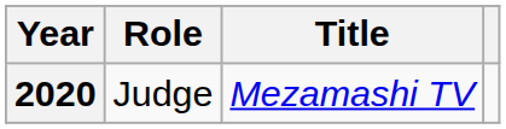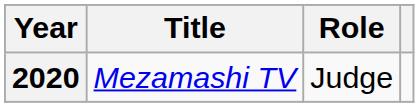columns swapped: Title <-> Role
